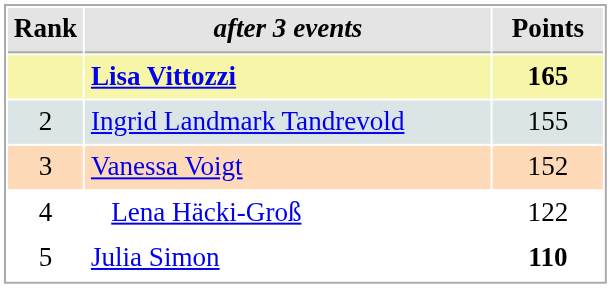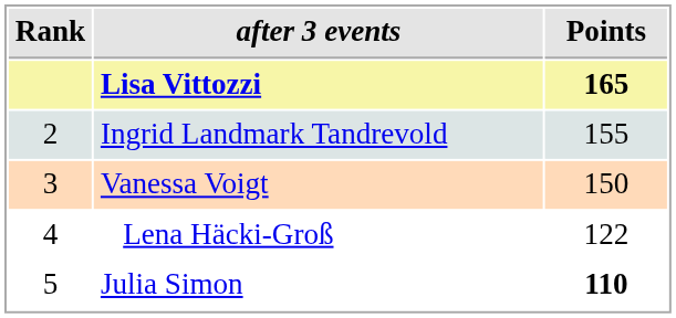Vanessa Voigt | Points: 152 -> 150
